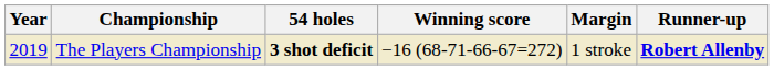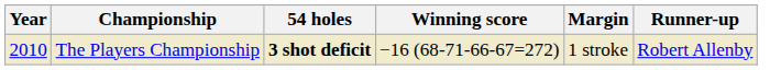The Players Championship | Year: 2019 -> 2010
The Players Championship | Runner-up: bold -> normal
